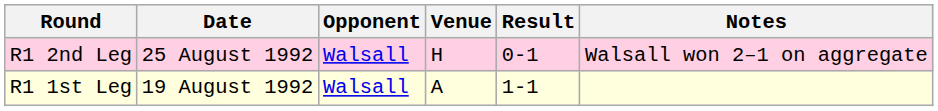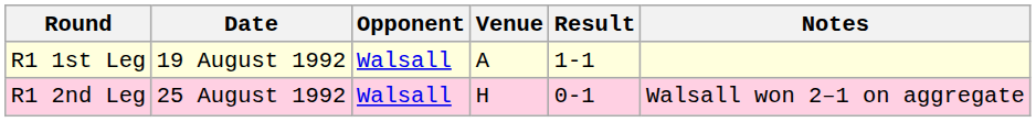rows swapped: R1 1st Leg <-> R1 2nd Leg
